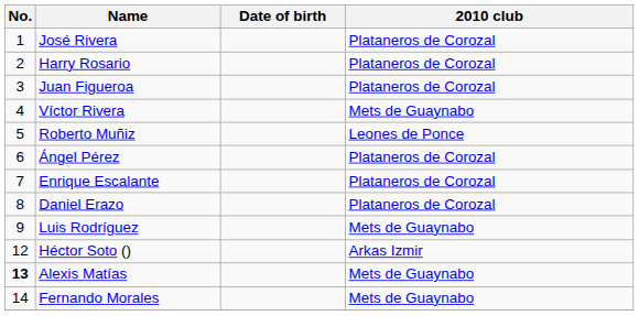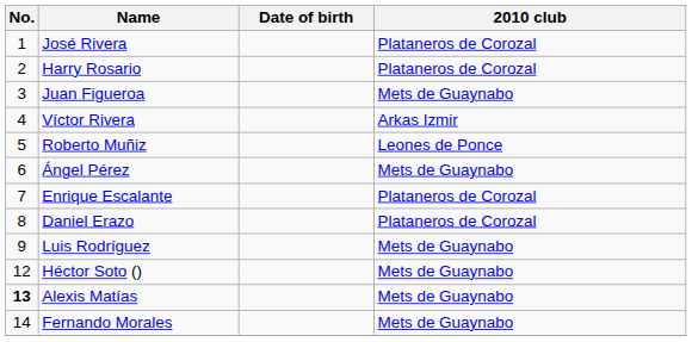Juan Figueroa | 2010 club: Plataneros de Corozal -> Mets de Guaynabo
Víctor Rivera | 2010 club: Mets de Guaynabo -> Arkas Izmir
Ángel Pérez | 2010 club: Plataneros de Corozal -> Mets de Guaynabo
Héctor Soto () | 2010 club: Arkas Izmir -> Mets de Guaynabo
